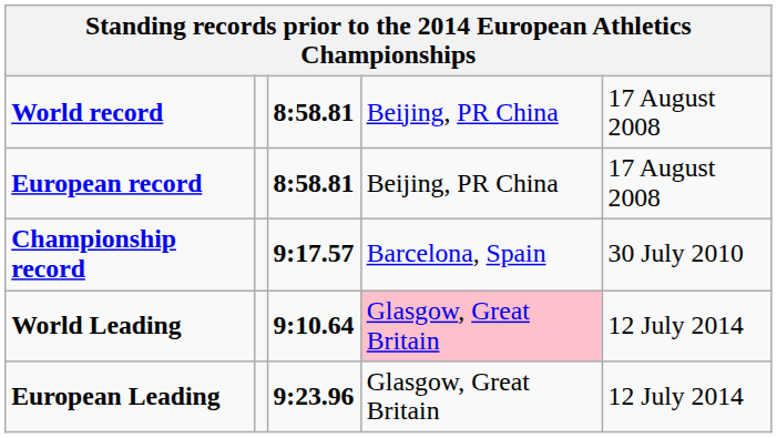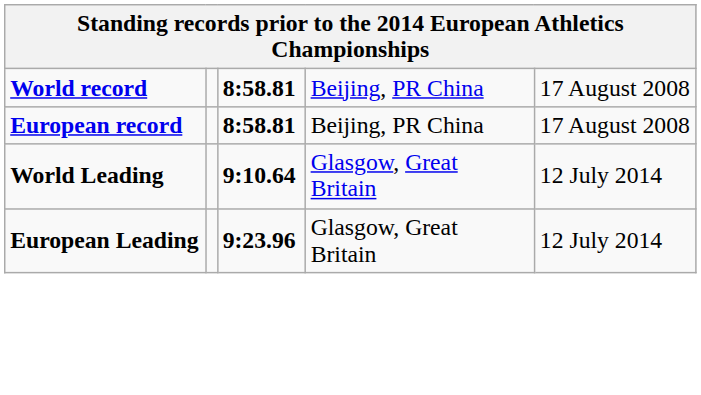- row: Championship record | 9:17.57 | Barcelona, Spain | 30 July 2010
World Leading | column 4: pink background -> no background
